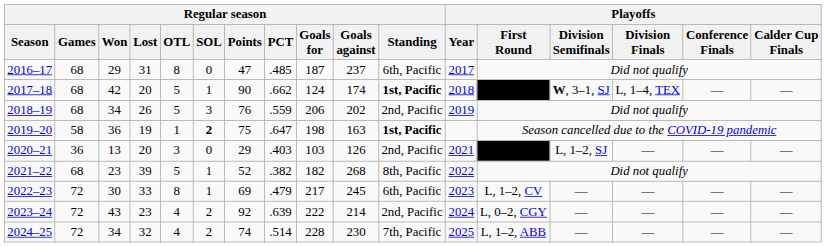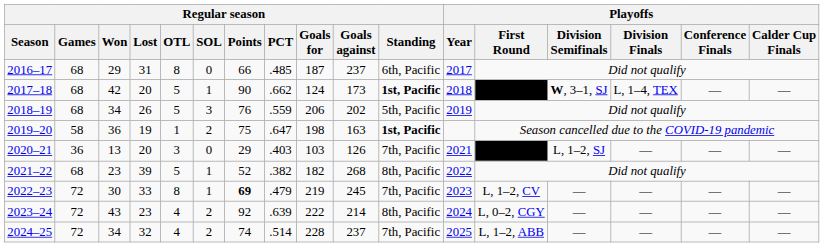2016–17 | Regular season / Points: 47 -> 66
2017–18 | Regular season / Goals against: 174 -> 173
2018–19 | Regular season / Standing: 2nd, Pacific -> 5th, Pacific
2019–20 | Regular season / SOL: bold -> normal
2020–21 | Regular season / Standing: 2nd, Pacific -> 7th, Pacific
2022–23 | Regular season / Points: normal -> bold
2022–23 | Regular season / Goals for: 217 -> 219
2022–23 | Regular season / Standing: 6th, Pacific -> 7th, Pacific
2023–24 | Regular season / Standing: 2nd, Pacific -> 8th, Pacific
2024–25 | Regular season / Goals against: 230 -> 237
